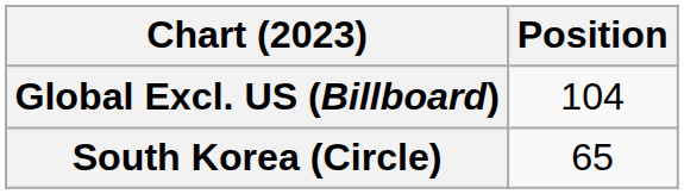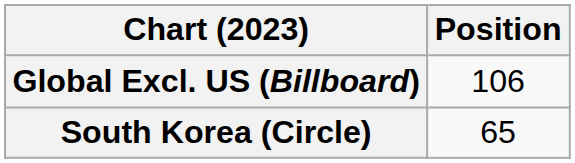Global Excl. US (Billboard) | Position: 104 -> 106
